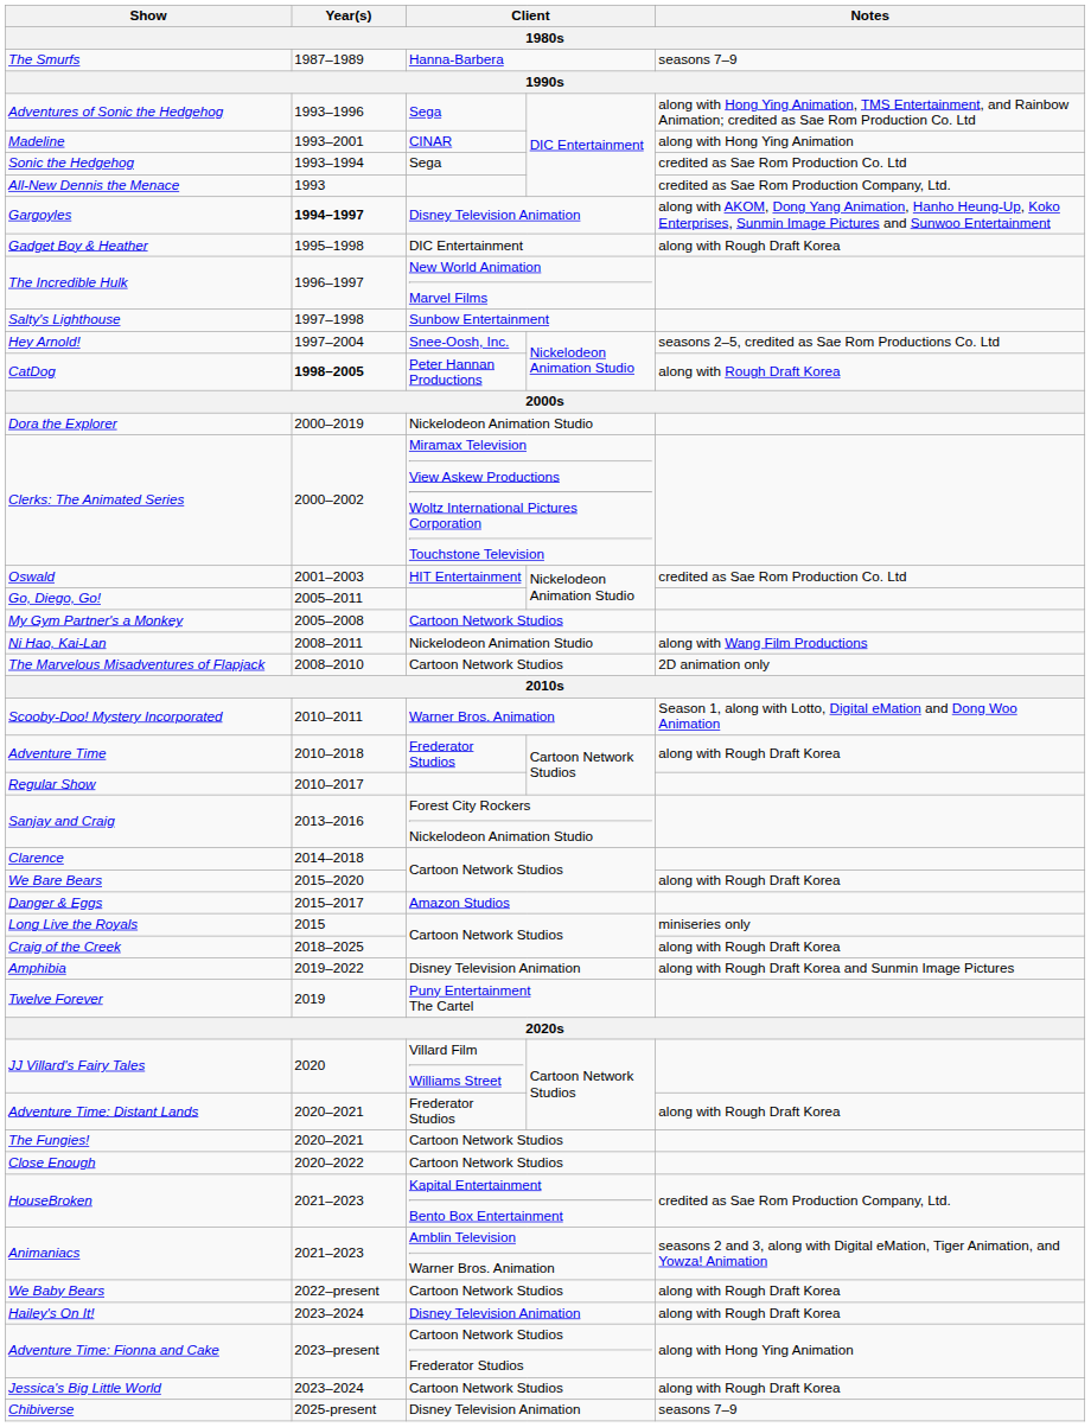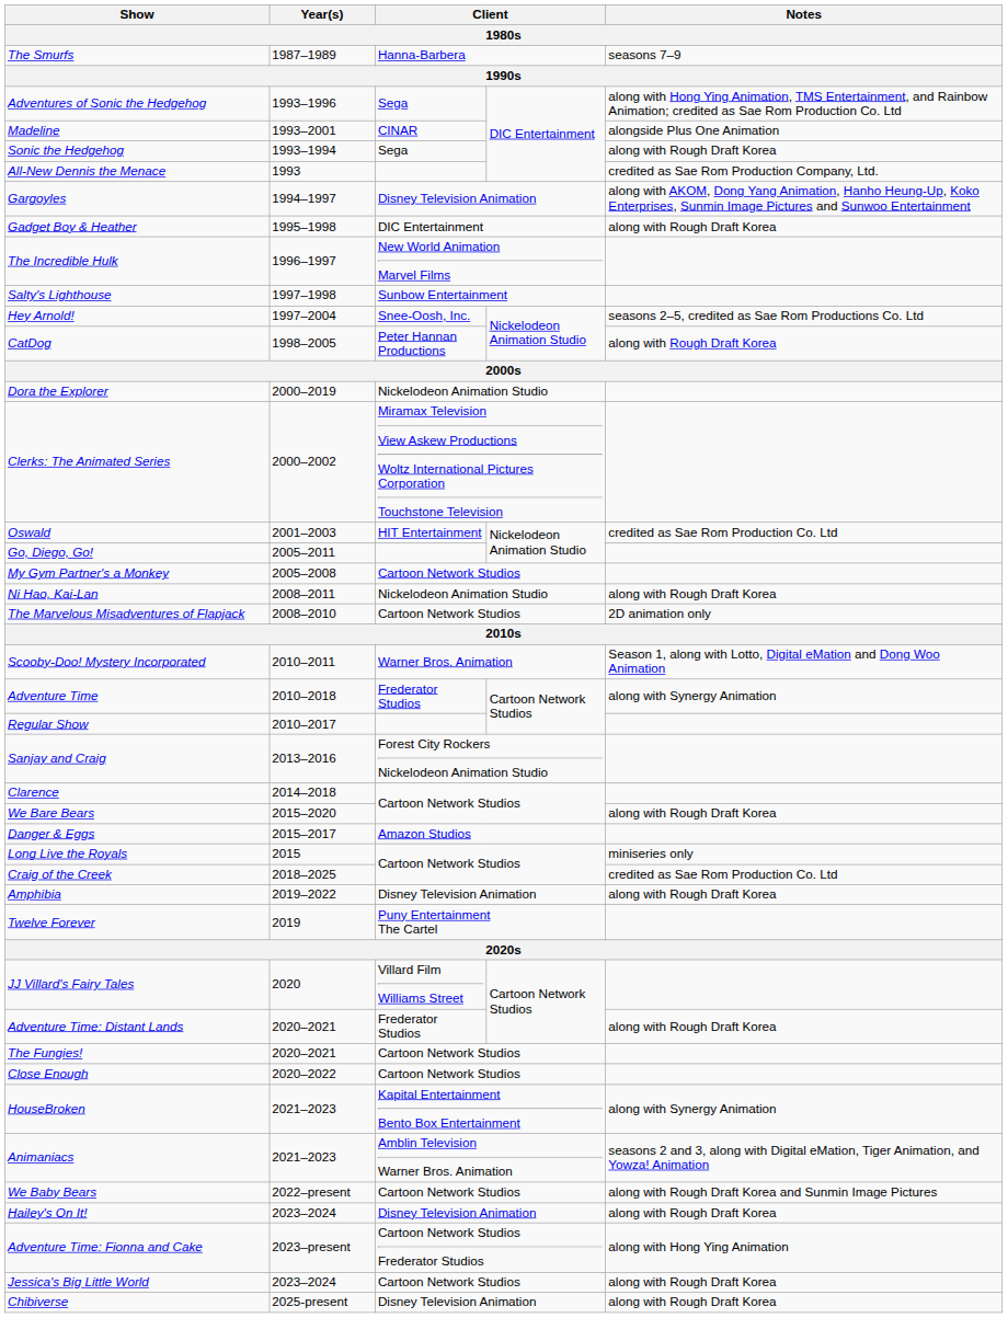Madeline | Notes: along with Hong Ying Animation -> alongside Plus One Animation
Sonic the Hedgehog | Notes: credited as Sae Rom Production Co. Ltd -> along with Rough Draft Korea
Gargoyles | Year(s): bold -> normal
CatDog | Year(s): bold -> normal
Ni Hao, Kai-Lan | Notes: along with Wang Film Productions -> along with Rough Draft Korea
Adventure Time | Notes: along with Rough Draft Korea -> along with Synergy Animation
Craig of the Creek | Notes: along with Rough Draft Korea -> credited as Sae Rom Production Co. Ltd
Amphibia | Notes: along with Rough Draft Korea and Sunmin Image Pictures -> along with Rough Draft Korea
HouseBroken | Notes: credited as Sae Rom Production Company, Ltd. -> along with Synergy Animation
We Baby Bears | Notes: along with Rough Draft Korea -> along with Rough Draft Korea and Sunmin Image Pictures
Chibiverse | Notes: seasons 7–9 -> along with Rough Draft Korea
